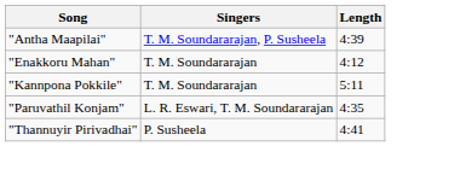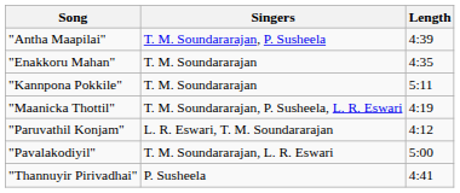"Enakkoru Mahan" | Length: 4:12 -> 4:35
+ row: "Maanicka Thottil" | T. M. Soundararajan, P. Susheela, L. R. Eswari | 4:19
"Paruvathil Konjam" | Length: 4:35 -> 4:12
+ row: "Pavalakodiyil" | T. M. Soundararajan, L. R. Eswari | 5:00
